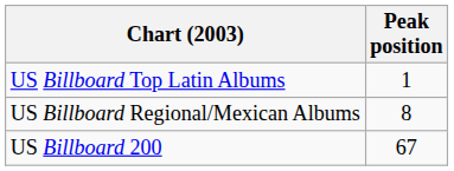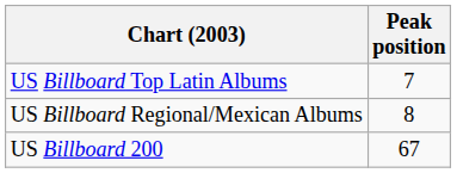US Billboard Top Latin Albums | Peak position: 1 -> 7
